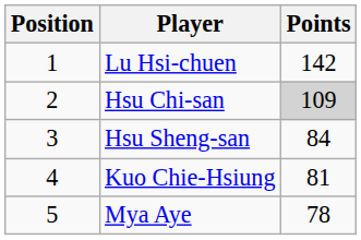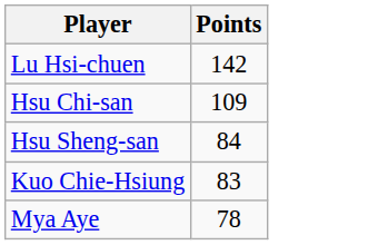- column: Position | 1 | 2 | 3 | 4 | 5
Hsu Chi-san | Points: lightgrey background -> no background
Kuo Chie-Hsiung | Points: 81 -> 83
